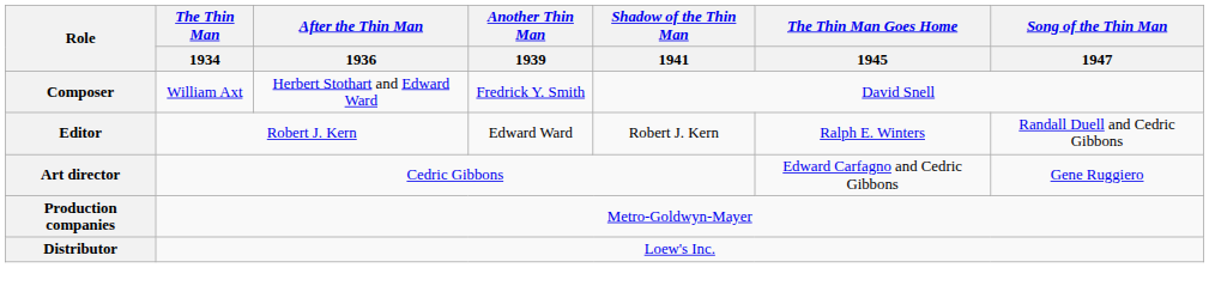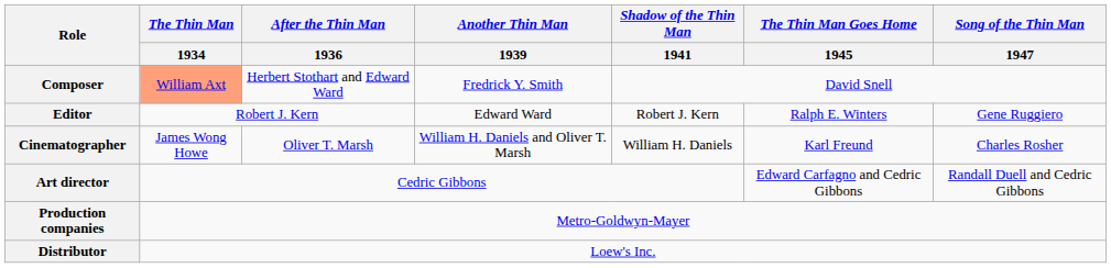Composer | The Thin Man / 1934: no background -> lightsalmon background
Editor | Song of the Thin Man / 1947: Randall Duell and Cedric Gibbons -> Gene Ruggiero
+ row: Cinematographer | James Wong Howe | Oliver T. Marsh | William H. Daniels and Oliver T. Marsh | William H. Daniels | Karl Freund | Charles Rosher
Art director | Song of the Thin Man / 1947: Gene Ruggiero -> Randall Duell and Cedric Gibbons
